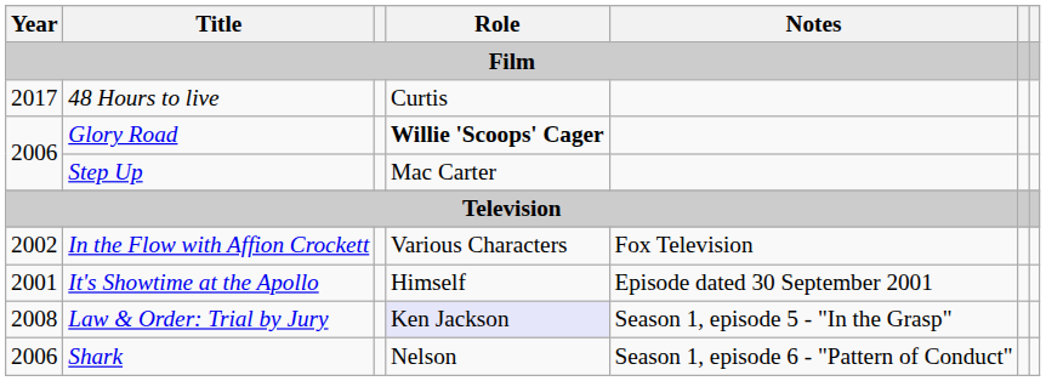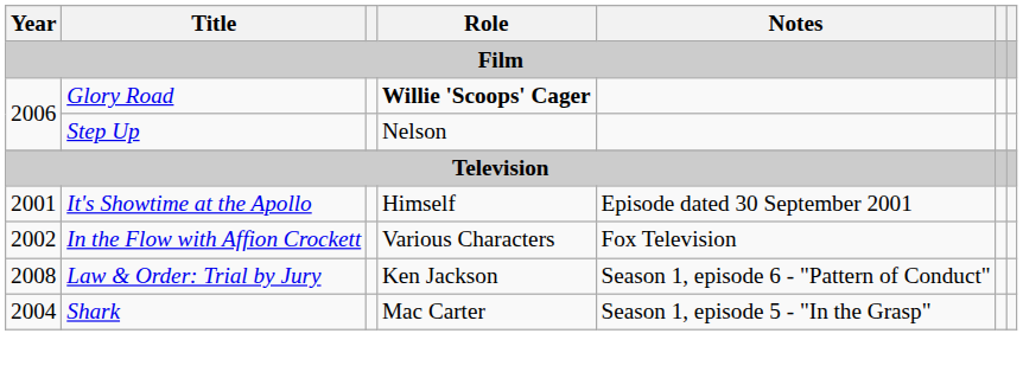- row: 2017 | 48 Hours to live | Curtis
Step Up | Role: Mac Carter -> Nelson
rows swapped: It's Showtime at the Apollo <-> In the Flow with Affion Crockett
Law & Order: Trial by Jury | Role: lavender background -> no background
Law & Order: Trial by Jury | Notes: Season 1, episode 5 - "In the Grasp" -> Season 1, episode 6 - "Pattern of Conduct"
Shark | Year: 2006 -> 2004
Shark | Role: Nelson -> Mac Carter
Shark | Notes: Season 1, episode 6 - "Pattern of Conduct" -> Season 1, episode 5 - "In the Grasp"
